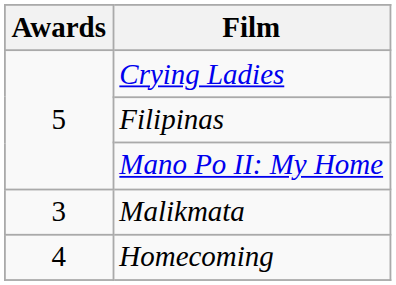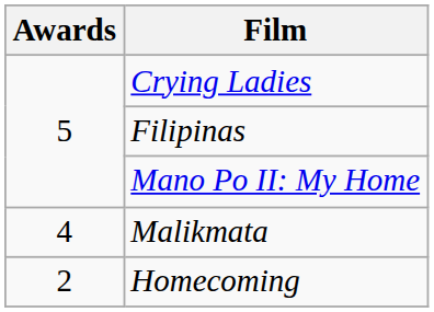Malikmata | Awards: 3 -> 4
Homecoming | Awards: 4 -> 2
